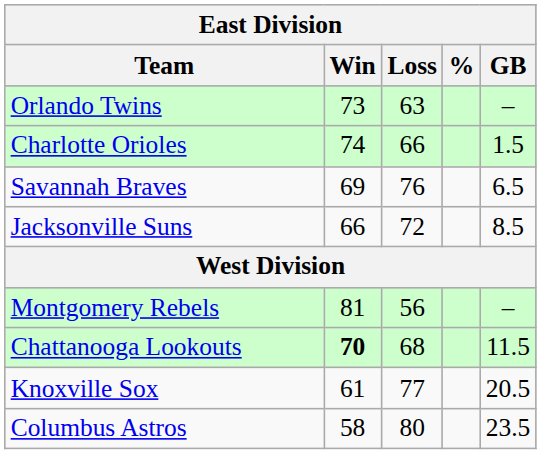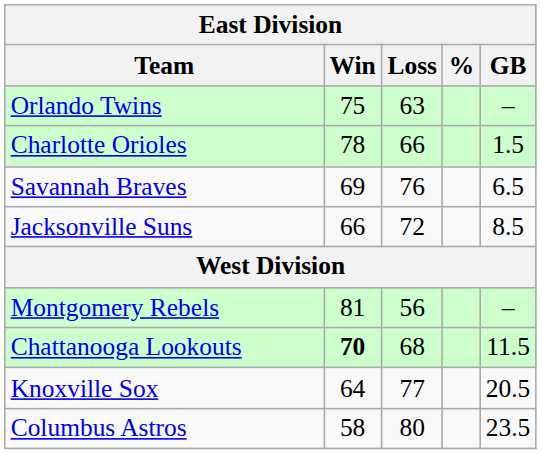Orlando Twins | Win: 73 -> 75
Charlotte Orioles | Win: 74 -> 78
Knoxville Sox | Win: 61 -> 64
